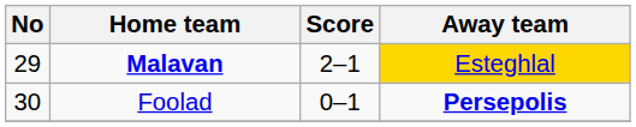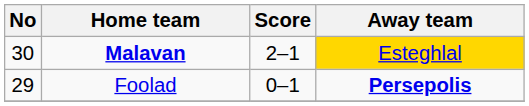Malavan | No: 29 -> 30
Foolad | No: 30 -> 29
